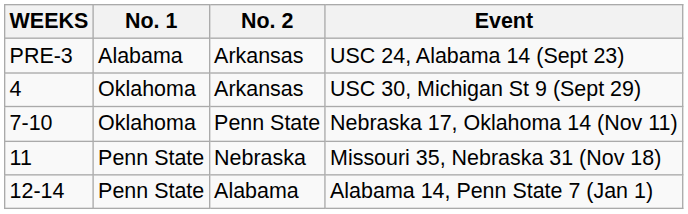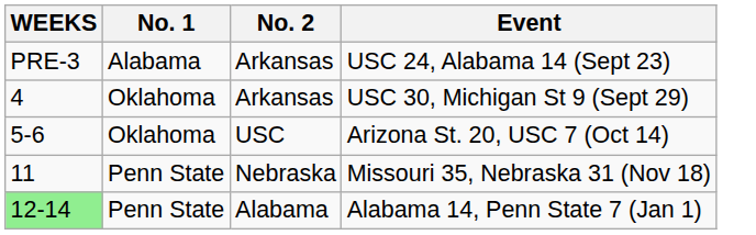+ row: 5-6 | Oklahoma | USC | Arizona St. 20, USC 7 (Oct 14)
- row: 7-10 | Oklahoma | Penn State | Nebraska 17, Oklahoma 14 (Nov 11)
Alabama 14, Penn State 7 (Jan 1) | WEEKS: no background -> lightgreen background
